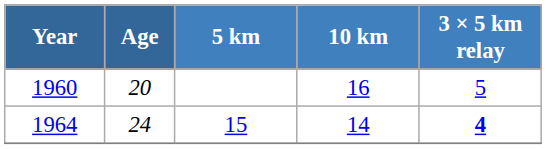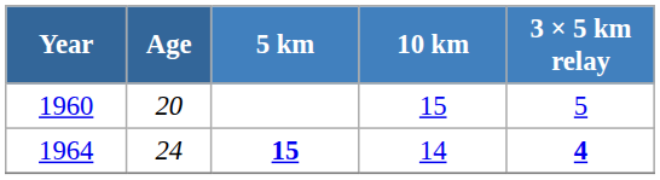1960 | 10 km: 16 -> 15
1964 | 5 km: normal -> bold
